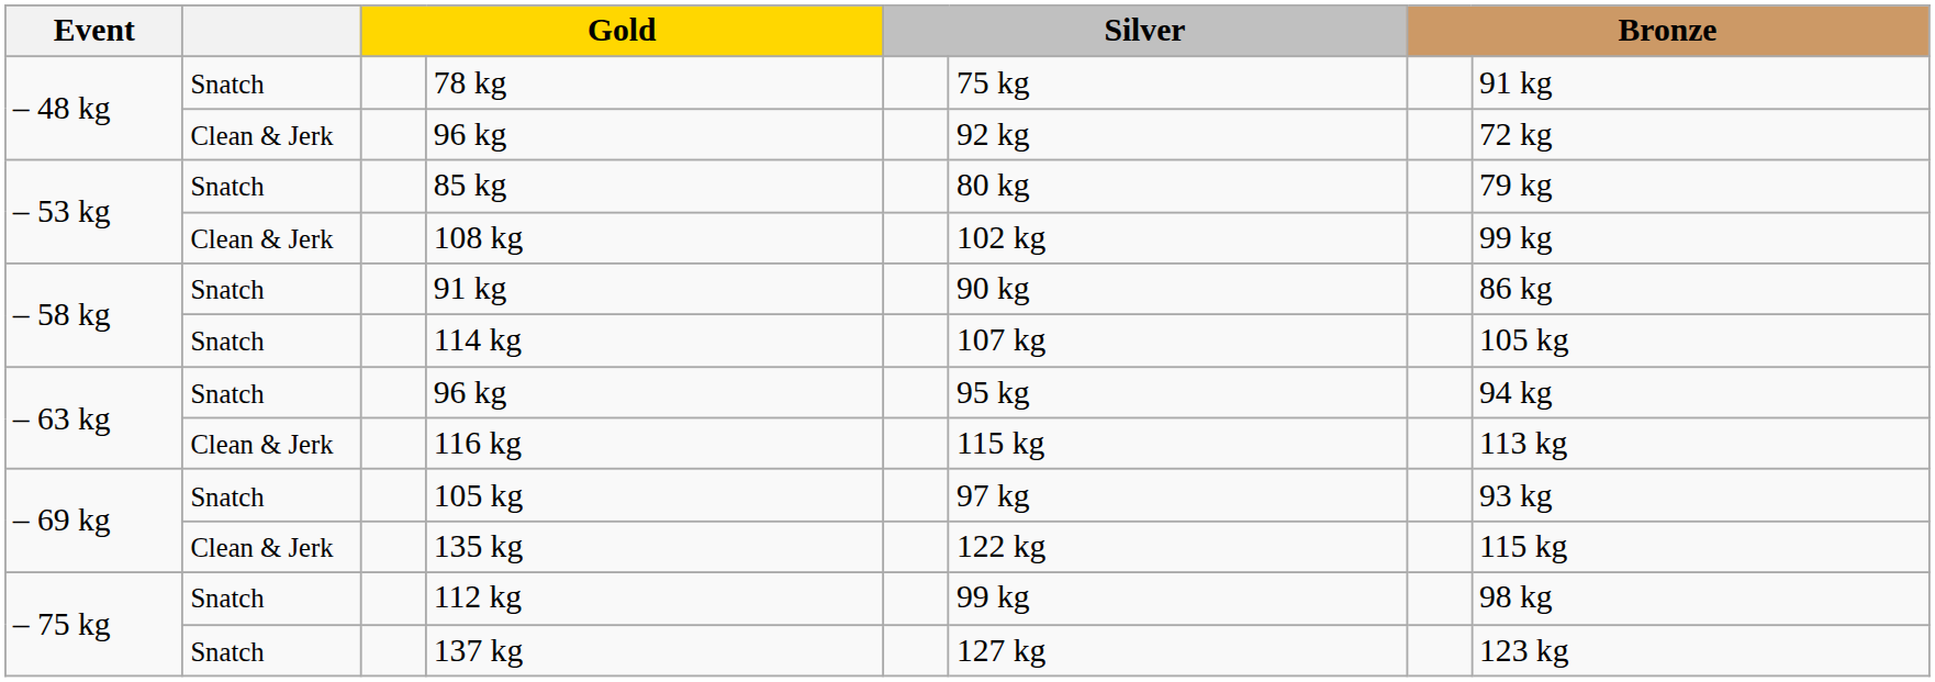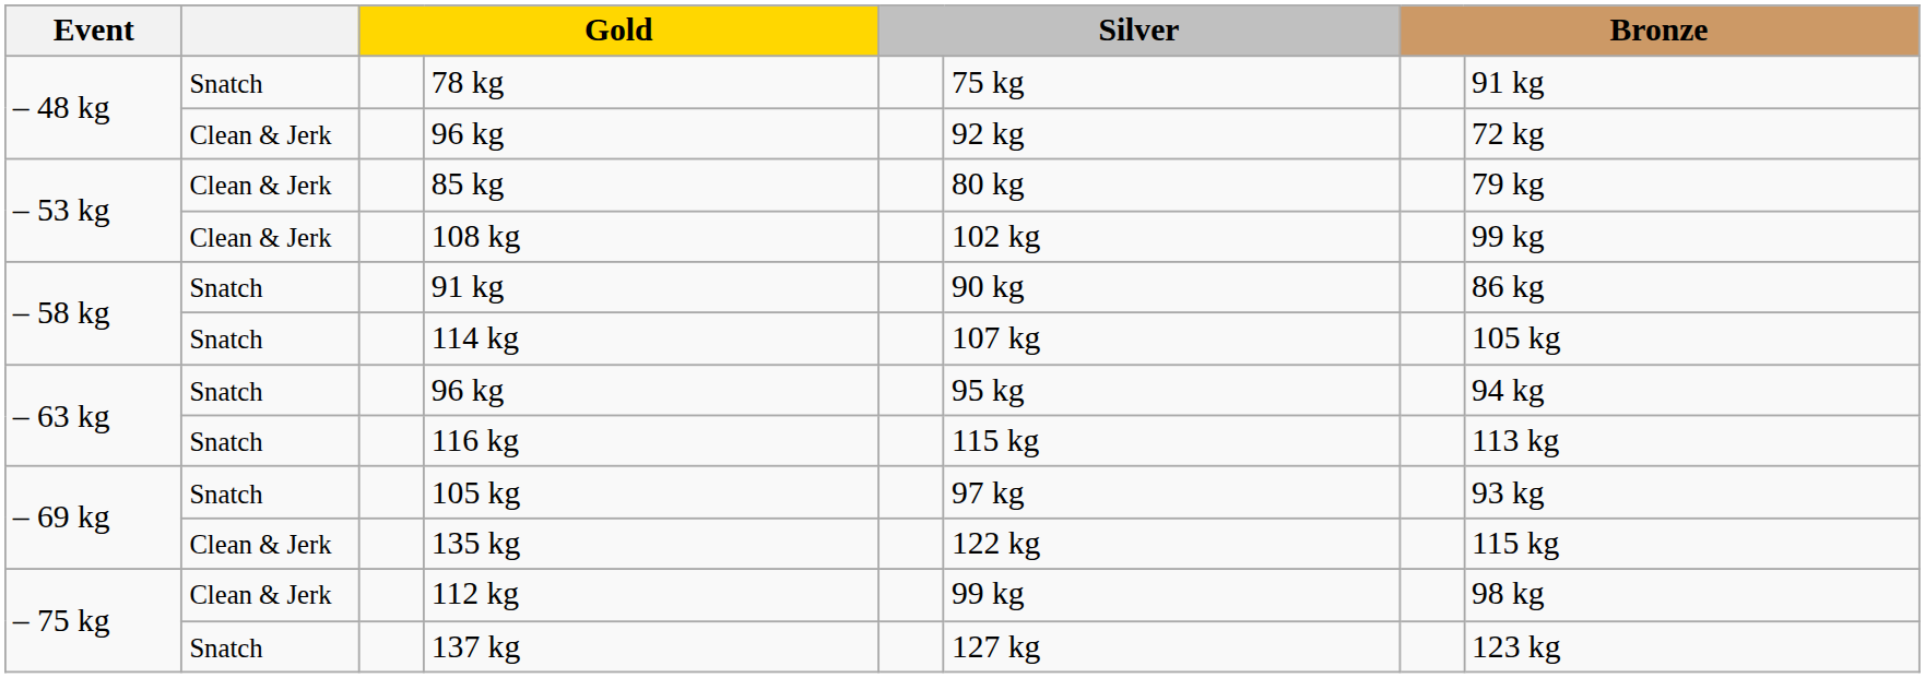85 kg | column 2: Snatch -> Clean & Jerk
116 kg | column 2: Clean & Jerk -> Snatch
112 kg | column 2: Snatch -> Clean & Jerk
